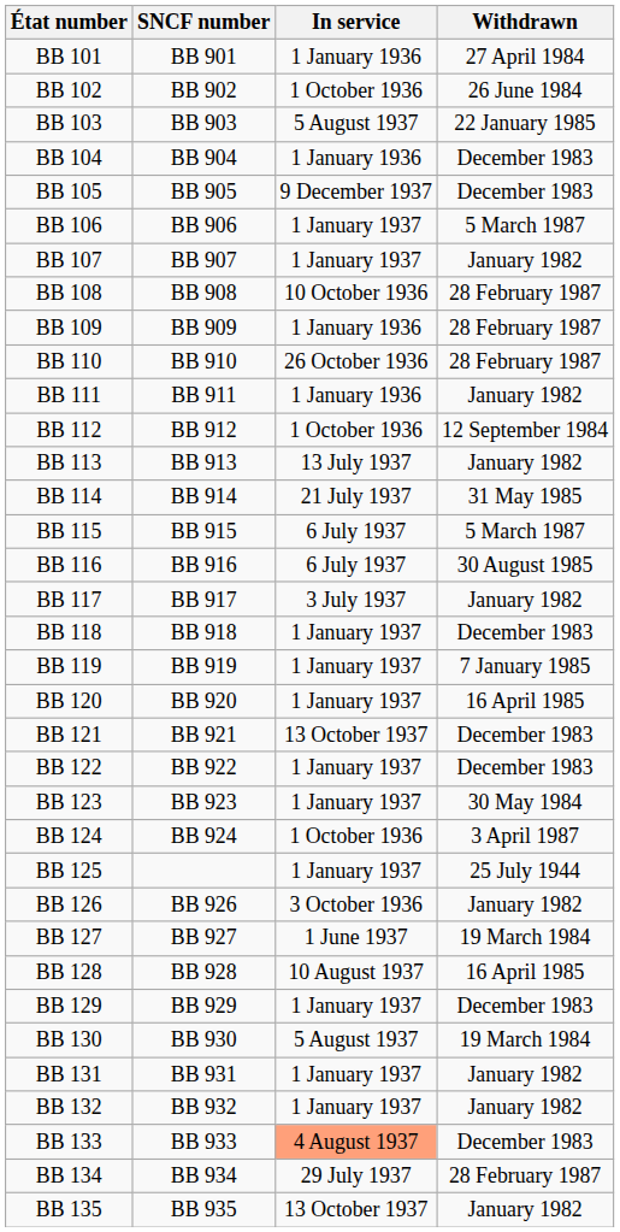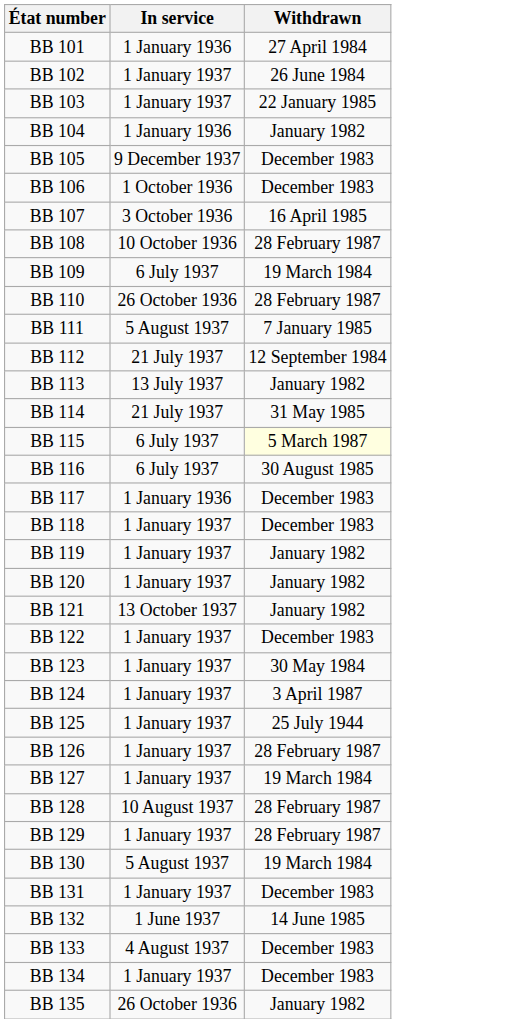- column: SNCF number | BB 901 | BB 902 | BB 903 | BB 904 | BB 905 | BB 906 | BB 907 | BB 908 | BB 909 | BB 910 | BB 911 | BB 912 | BB 913 | BB 914 | BB 915 | BB 916 | BB 917 | BB 918 | BB 919 | BB 920 | BB 921 | BB 922 | BB 923 | BB 924 | BB 926 | BB 927 | BB 928 | BB 929 | BB 930 | BB 931 | BB 932 | BB 933 | BB 934 | BB 935
BB 102 | In service: 1 October 1936 -> 1 January 1937
BB 103 | In service: 5 August 1937 -> 1 January 1937
BB 104 | Withdrawn: December 1983 -> January 1982
BB 106 | In service: 1 January 1937 -> 1 October 1936
BB 106 | Withdrawn: 5 March 1987 -> December 1983
BB 107 | In service: 1 January 1937 -> 3 October 1936
BB 107 | Withdrawn: January 1982 -> 16 April 1985
BB 109 | In service: 1 January 1936 -> 6 July 1937
BB 109 | Withdrawn: 28 February 1987 -> 19 March 1984
BB 111 | In service: 1 January 1936 -> 5 August 1937
BB 111 | Withdrawn: January 1982 -> 7 January 1985
BB 112 | In service: 1 October 1936 -> 21 July 1937
BB 115 | Withdrawn: no background -> lightyellow background
BB 117 | In service: 3 July 1937 -> 1 January 1936
BB 117 | Withdrawn: January 1982 -> December 1983
BB 119 | Withdrawn: 7 January 1985 -> January 1982
BB 120 | Withdrawn: 16 April 1985 -> January 1982
BB 121 | Withdrawn: December 1983 -> January 1982
BB 124 | In service: 1 October 1936 -> 1 January 1937
BB 126 | In service: 3 October 1936 -> 1 January 1937
BB 126 | Withdrawn: January 1982 -> 28 February 1987
BB 127 | In service: 1 June 1937 -> 1 January 1937
BB 128 | Withdrawn: 16 April 1985 -> 28 February 1987
BB 129 | Withdrawn: December 1983 -> 28 February 1987
BB 131 | Withdrawn: January 1982 -> December 1983
BB 132 | In service: 1 January 1937 -> 1 June 1937
BB 132 | Withdrawn: January 1982 -> 14 June 1985
BB 133 | In service: lightsalmon background -> no background
BB 134 | In service: 29 July 1937 -> 1 January 1937
BB 134 | Withdrawn: 28 February 1987 -> December 1983
BB 135 | In service: 13 October 1937 -> 26 October 1936
